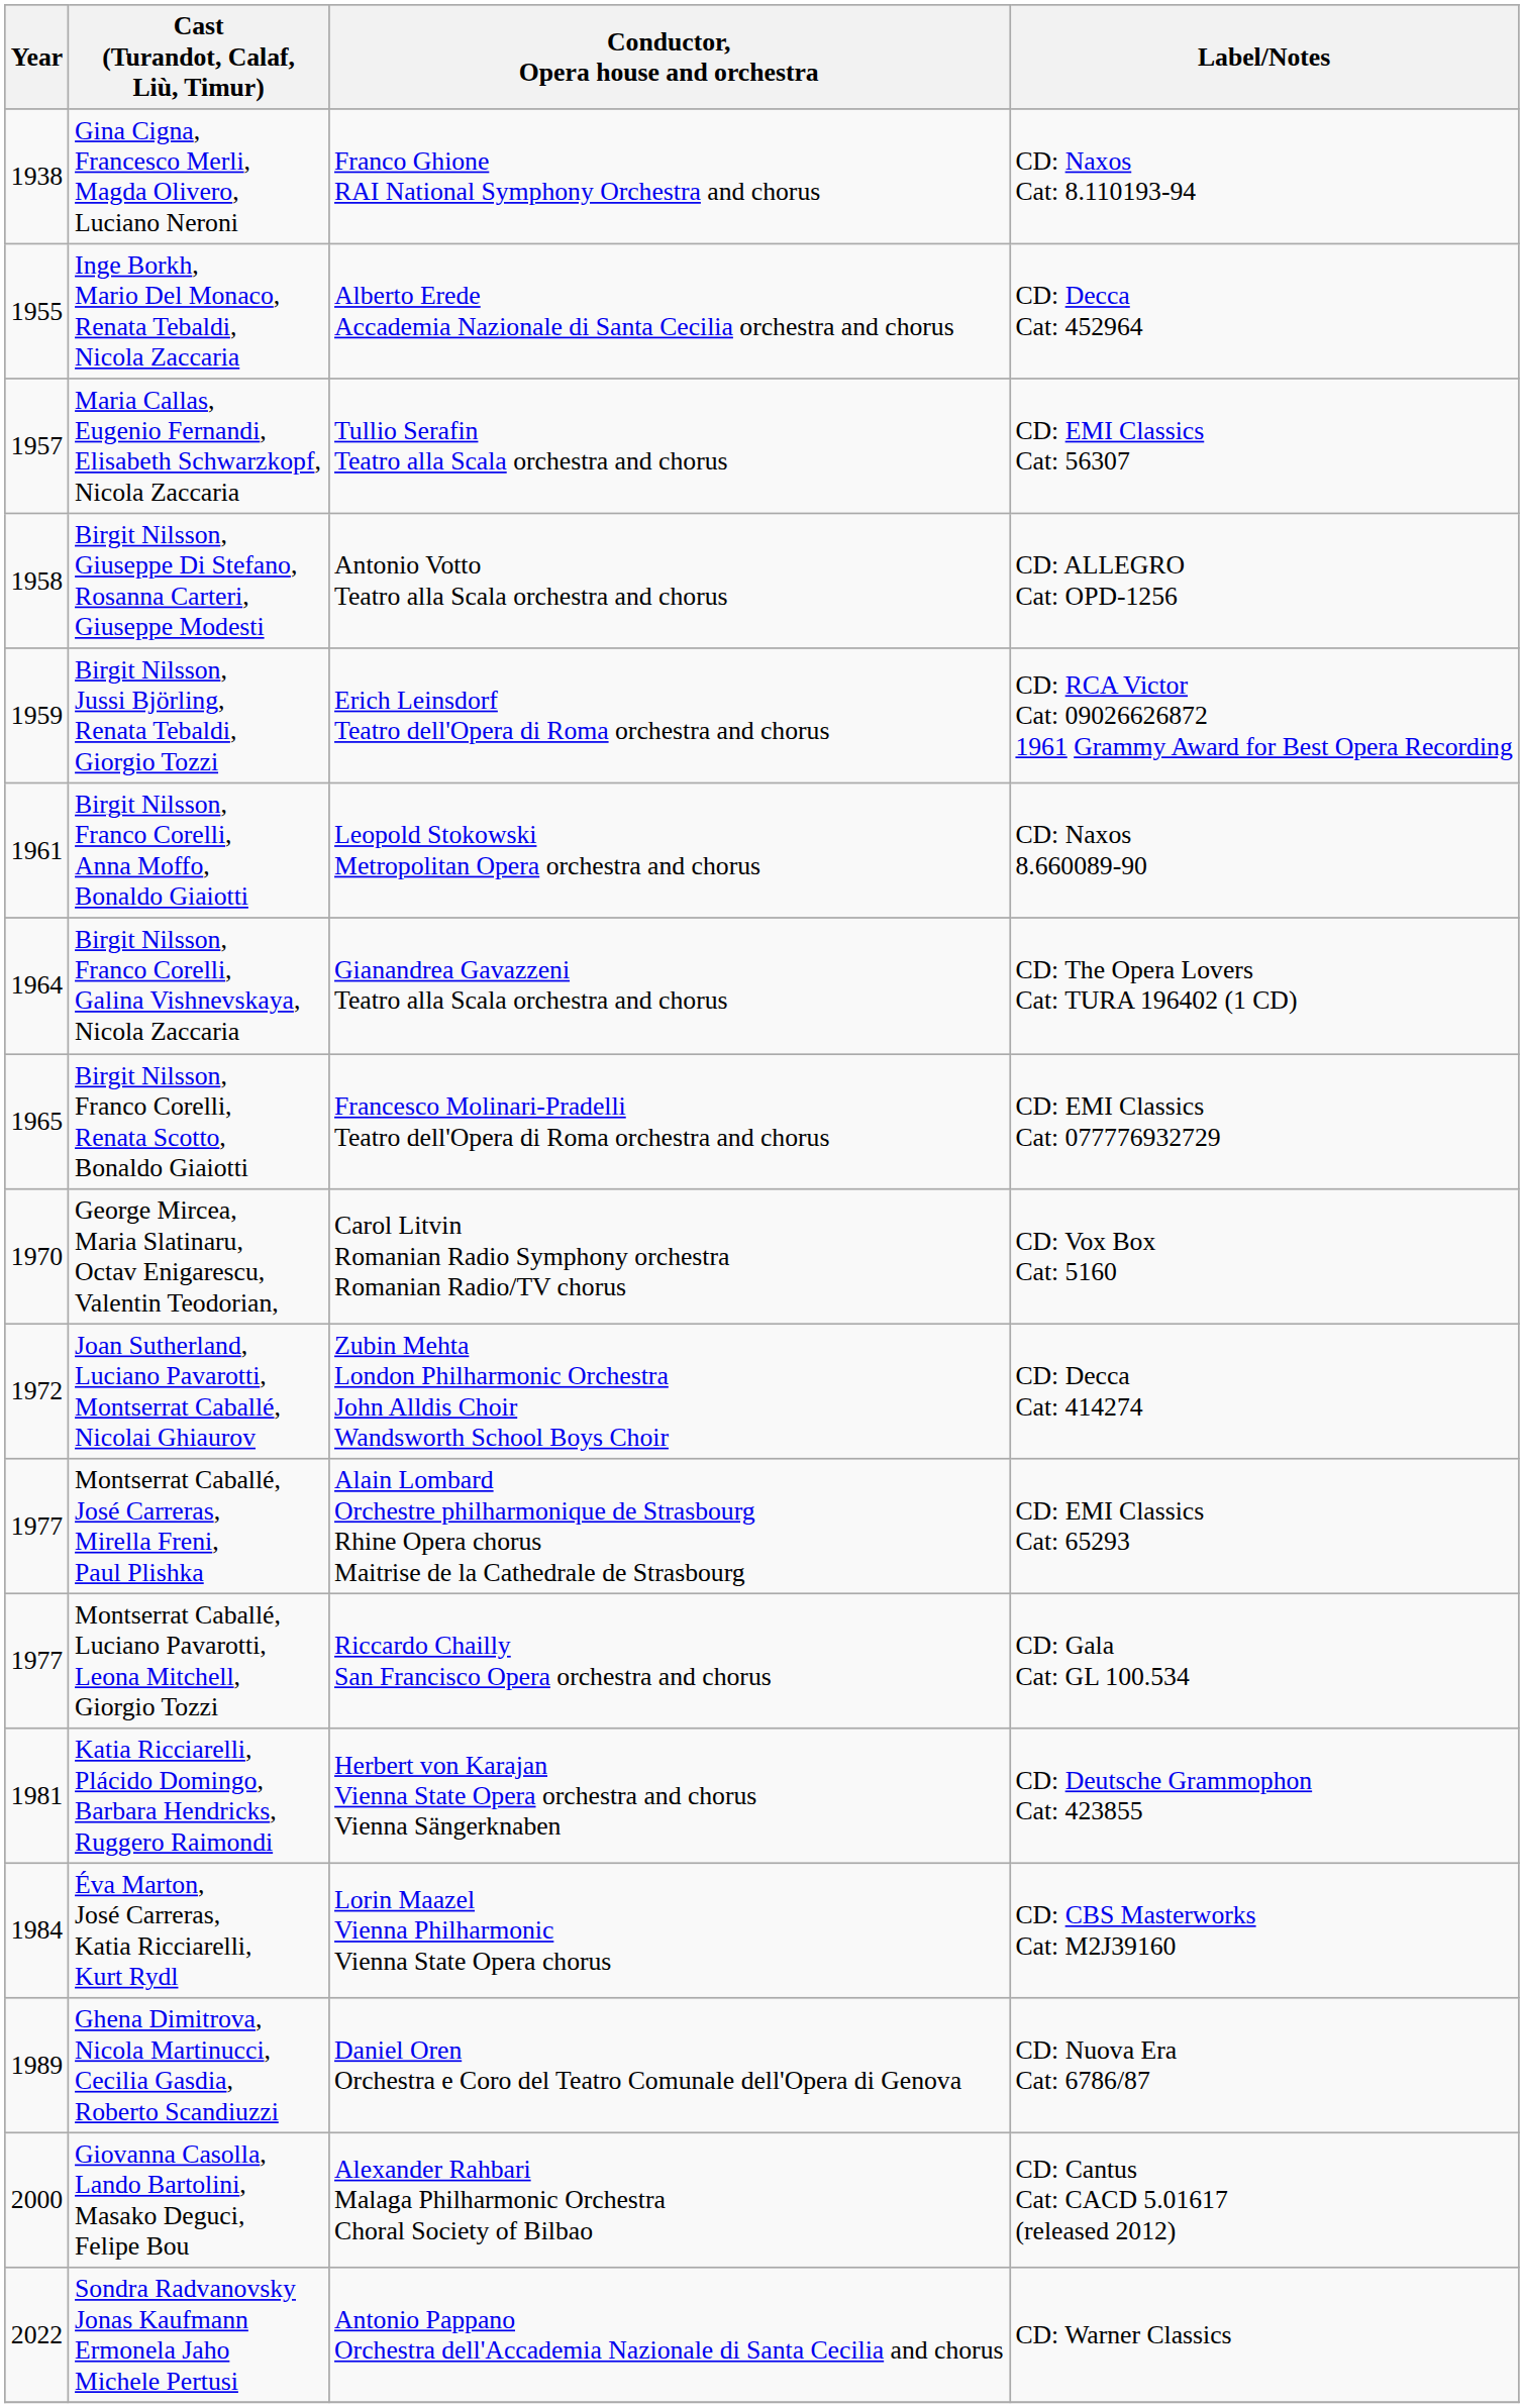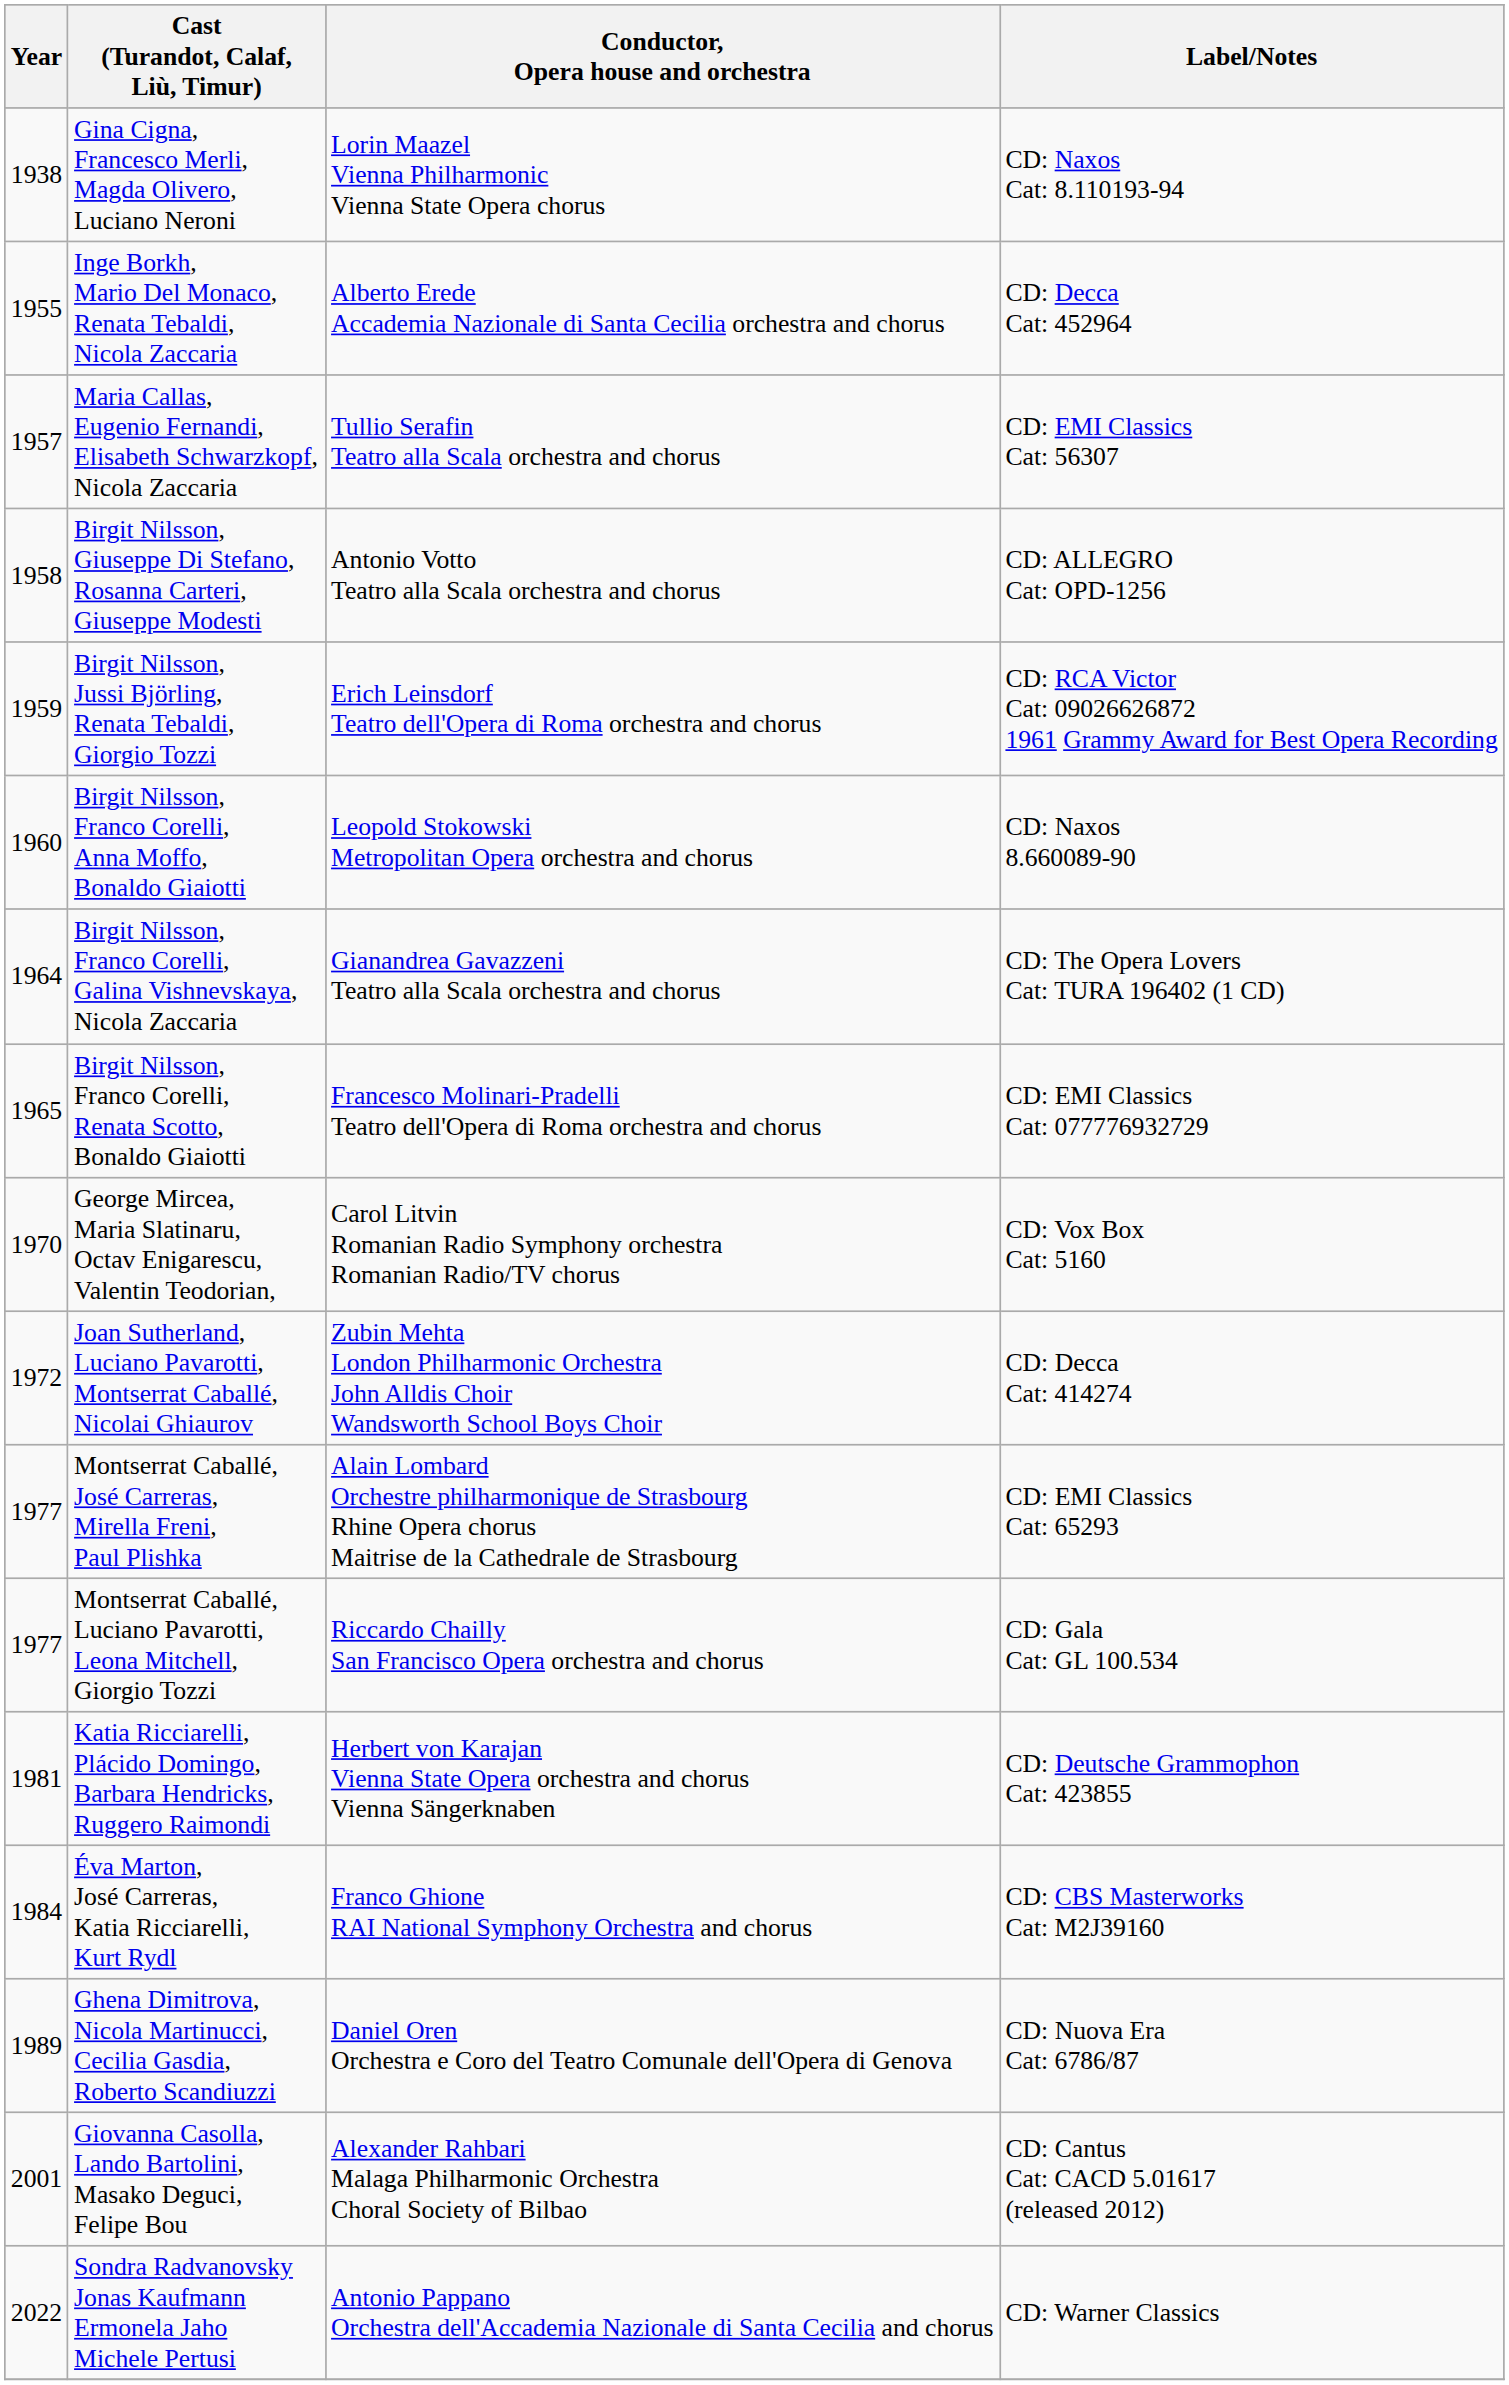Gina Cigna, Francesco Merli, Magda Olivero, Luciano Neroni | Conductor, Opera house and orchestra: Franco Ghione RAI National Symphony Orchestra and chorus -> Lorin Maazel Vienna Philharmonic Vienna State Opera chorus
Birgit Nilsson, Franco Corelli, Anna Moffo, Bonaldo Giaiotti | Year: 1961 -> 1960
Éva Marton, José Carreras, Katia Ricciarelli, Kurt Rydl | Conductor, Opera house and orchestra: Lorin Maazel Vienna Philharmonic Vienna State Opera chorus -> Franco Ghione RAI National Symphony Orchestra and chorus
Giovanna Casolla, Lando Bartolini, Masako Deguci, Felipe Bou | Year: 2000 -> 2001
